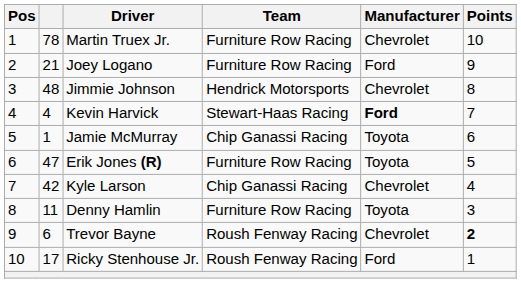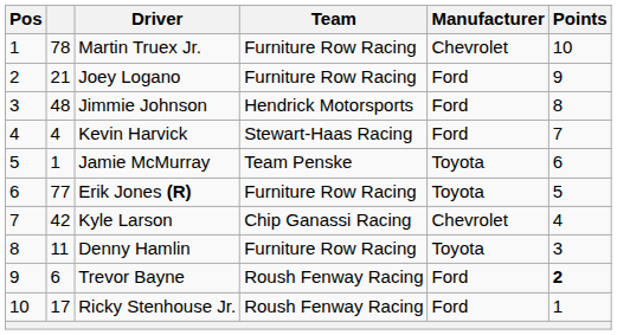Jimmie Johnson | Manufacturer: Chevrolet -> Ford
Kevin Harvick | Manufacturer: bold -> normal
Jamie McMurray | Team: Chip Ganassi Racing -> Team Penske
Erik Jones (R) | column 2: 47 -> 77
Trevor Bayne | Manufacturer: Chevrolet -> Ford
